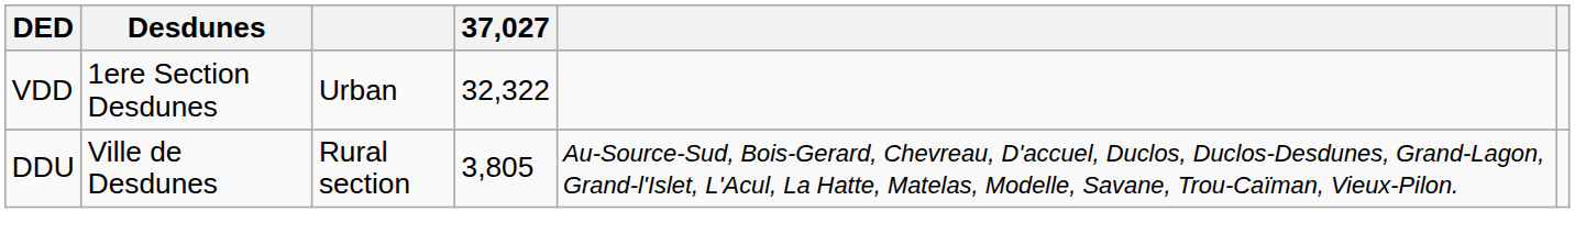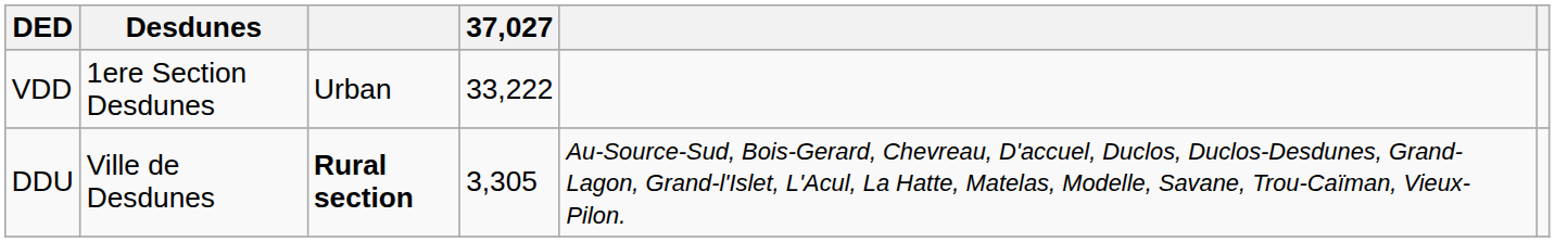VDD | 37,027: 32,322 -> 33,222
DDU | column 3: normal -> bold
DDU | 37,027: 3,805 -> 3,305
